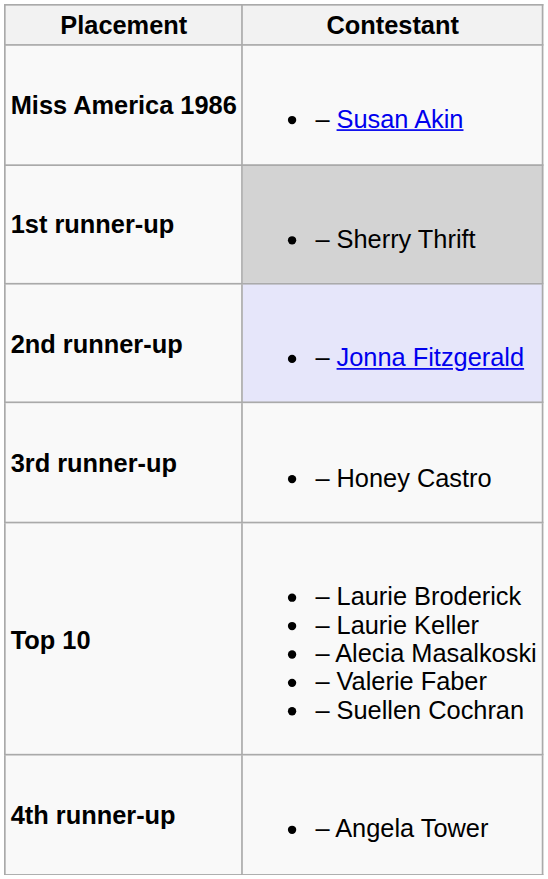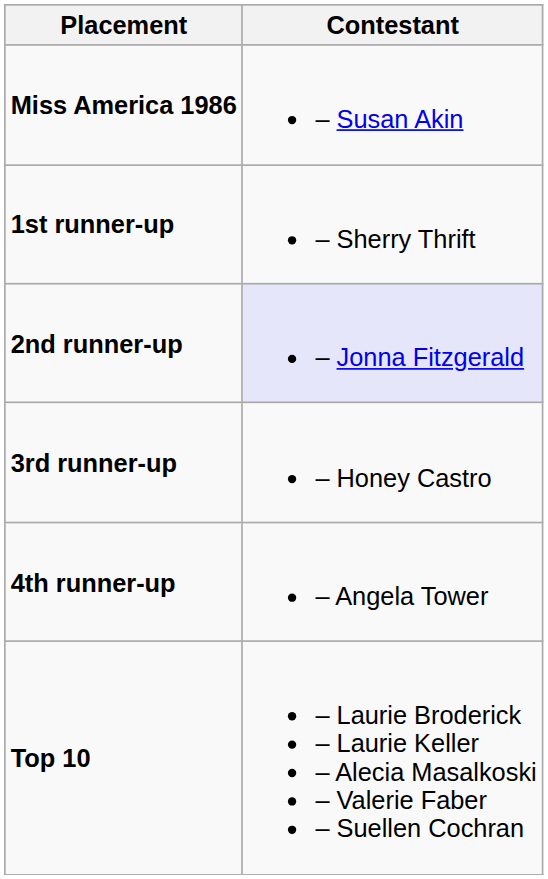1st runner-up | Contestant: lightgrey background -> no background
rows swapped: 4th runner-up <-> Top 10
